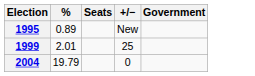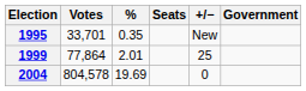+ column: Votes | 33,701 | 77,864 | 804,578
1995 | %: 0.89 -> 0.35
2004 | %: 19.79 -> 19.69
